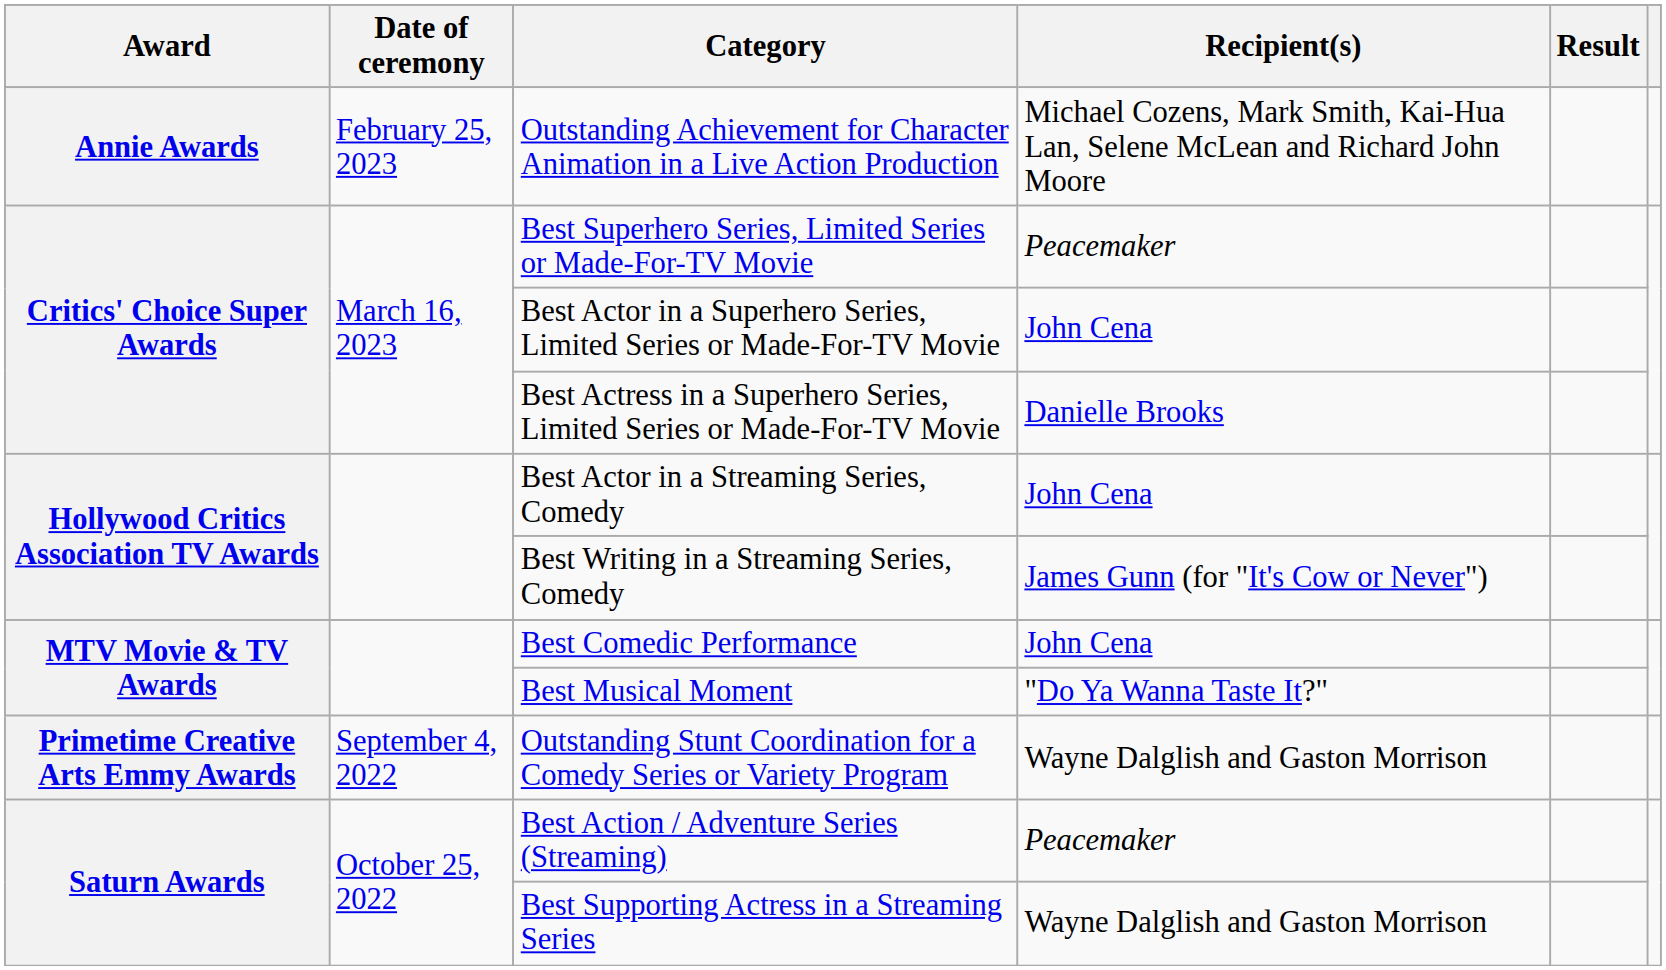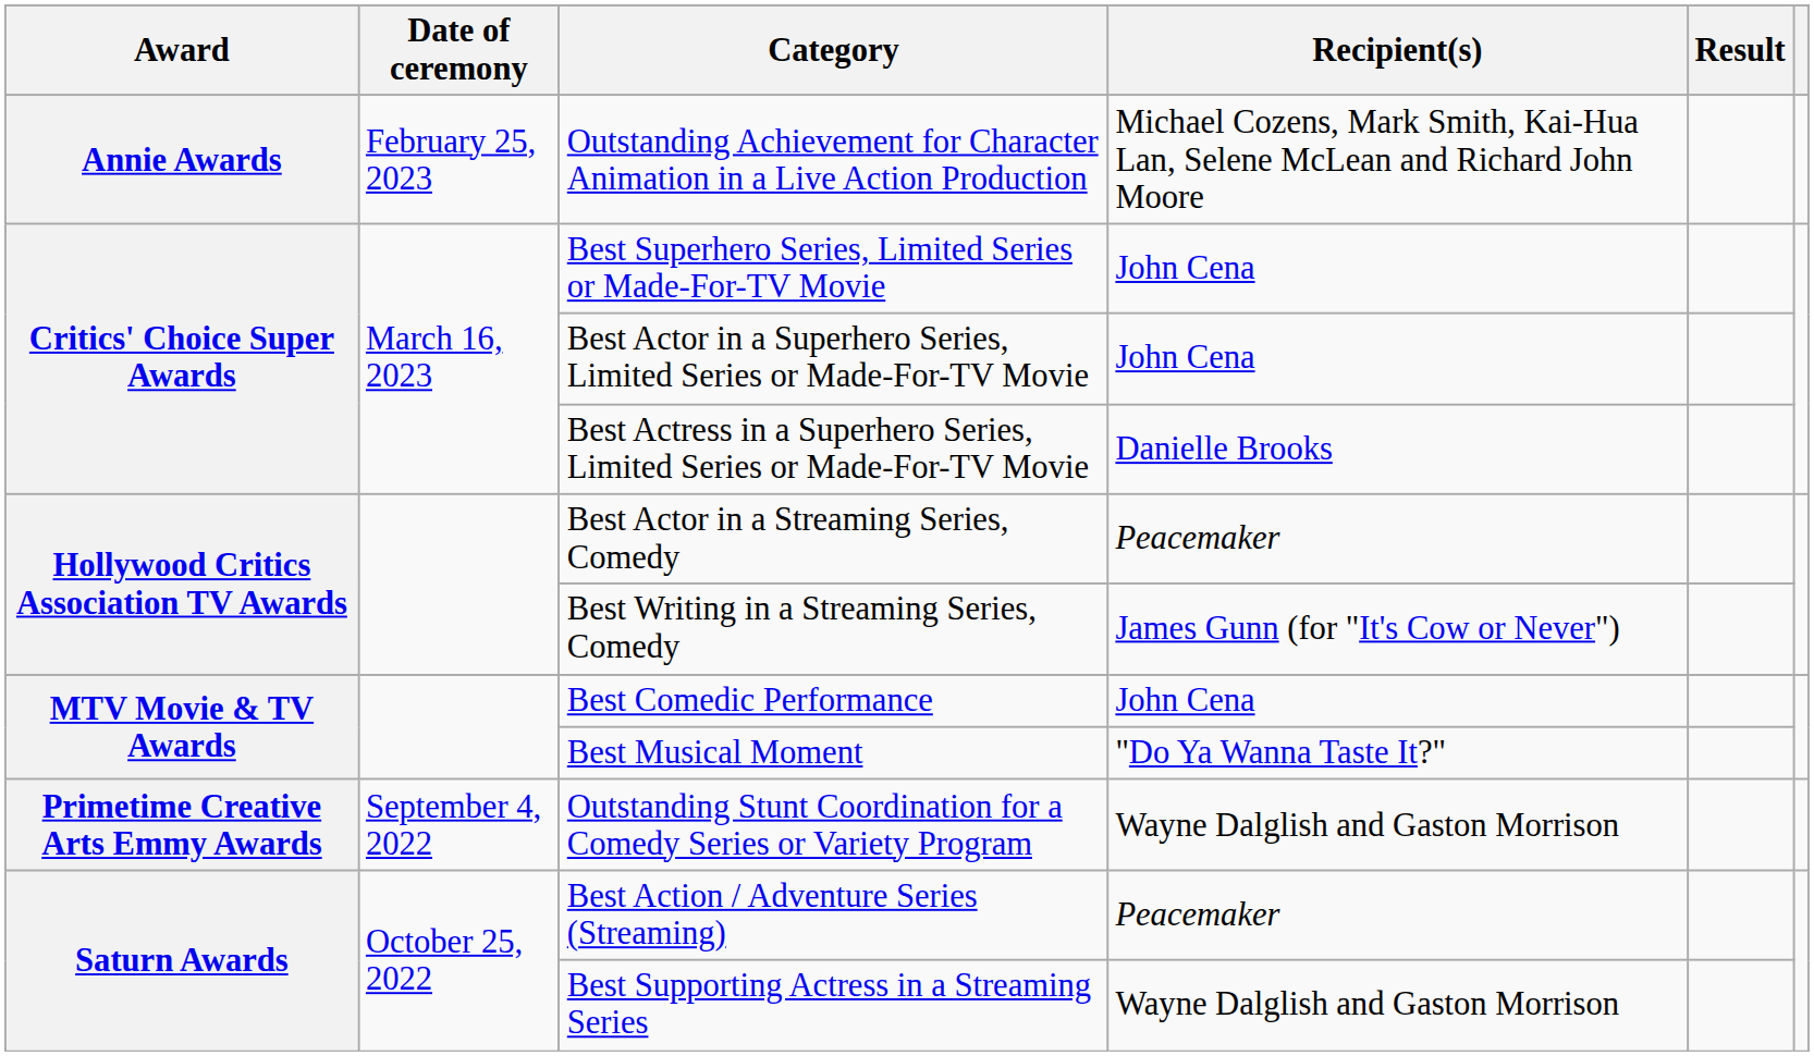Best Superhero Series, Limited Series or Made-For-TV Movie | Recipient(s): Peacemaker -> John Cena
Best Actor in a Streaming Series, Comedy | Recipient(s): John Cena -> Peacemaker
